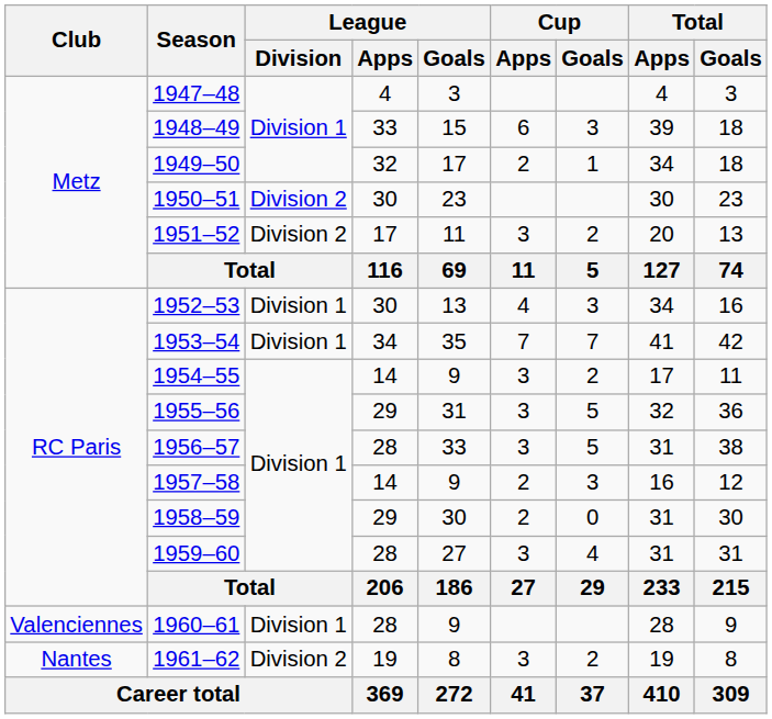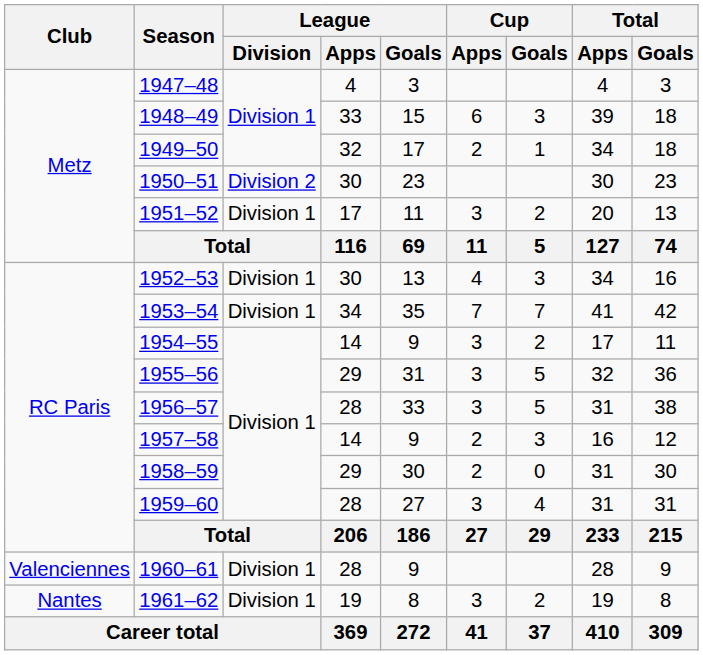1951–52 | League / Division: Division 2 -> Division 1
1961–62 | League / Division: Division 2 -> Division 1
